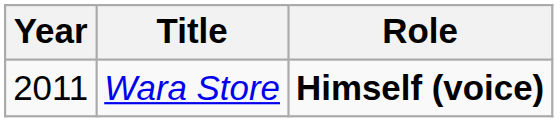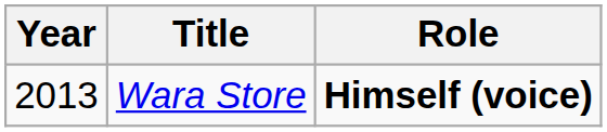Wara Store | Year: 2011 -> 2013
